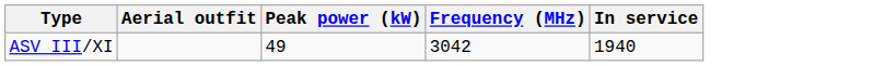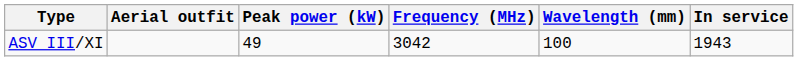+ column: Wavelength (mm) | 100
ASV III/XI | In service: 1940 -> 1943
